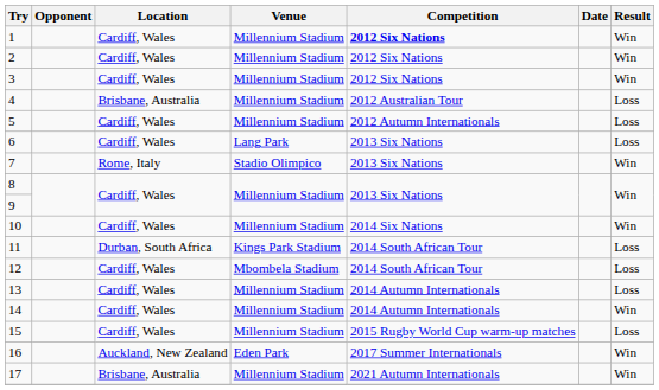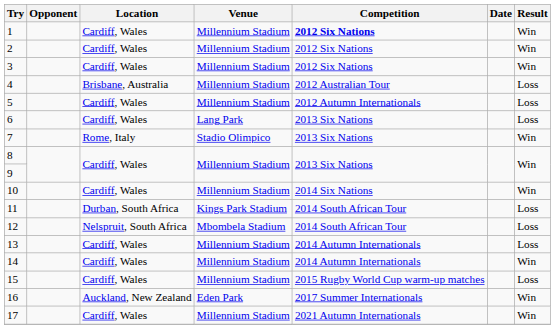12 | Location: Cardiff, Wales -> Nelspruit, South Africa
17 | Location: Brisbane, Australia -> Cardiff, Wales
